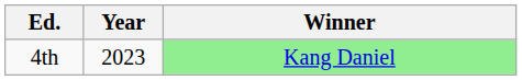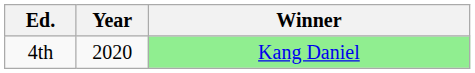4th | Year: 2023 -> 2020
